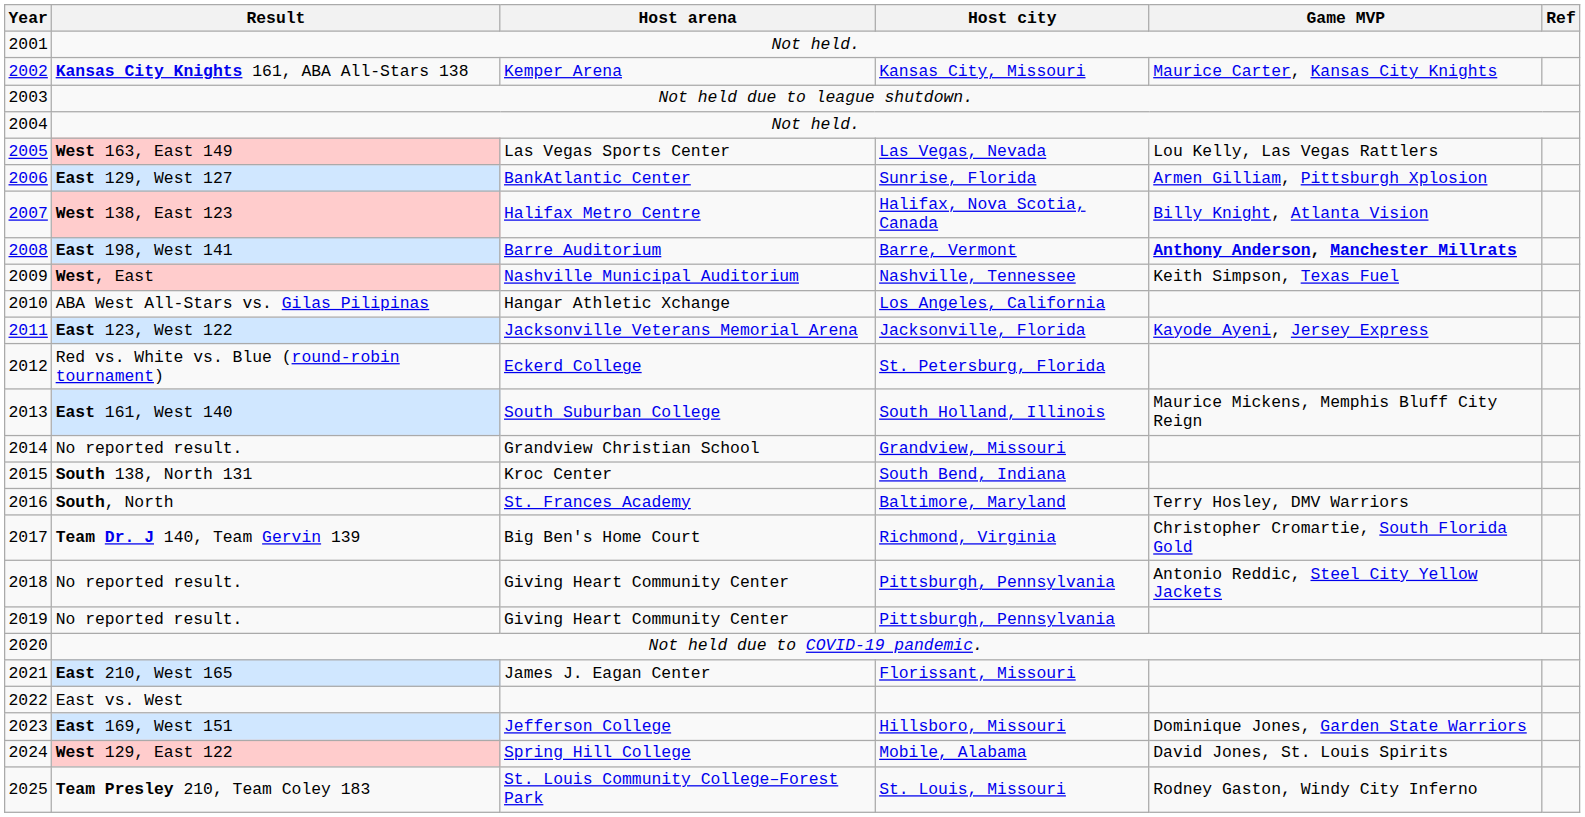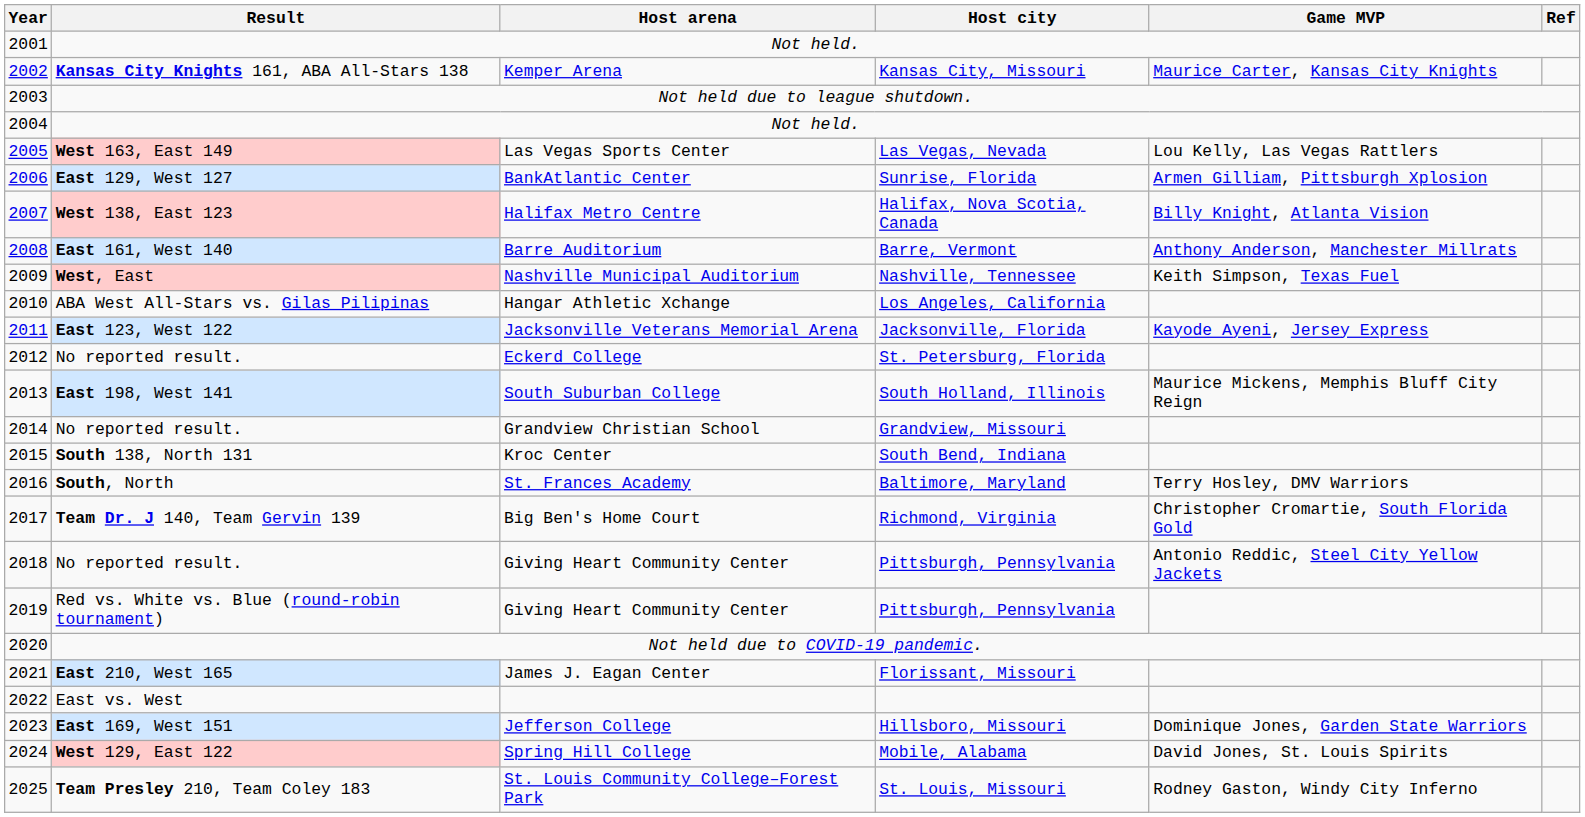Barre Auditorium | Result: East 198, West 141 -> East 161, West 140
Barre Auditorium | Game MVP: bold -> normal
Eckerd College | Result: Red vs. White vs. Blue (round-robin tournament) -> No reported result.
South Suburban College | Result: East 161, West 140 -> East 198, West 141
2019 / Giving Heart Community Center | Result: No reported result. -> Red vs. White vs. Blue (round-robin tournament)
